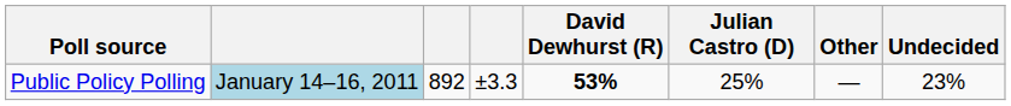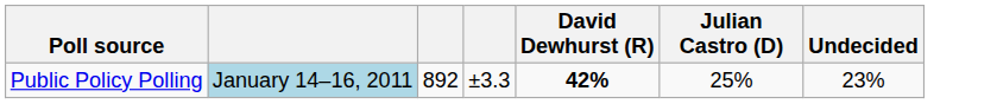- column: Other | —
Public Policy Polling | David Dewhurst (R): 53% -> 42%
